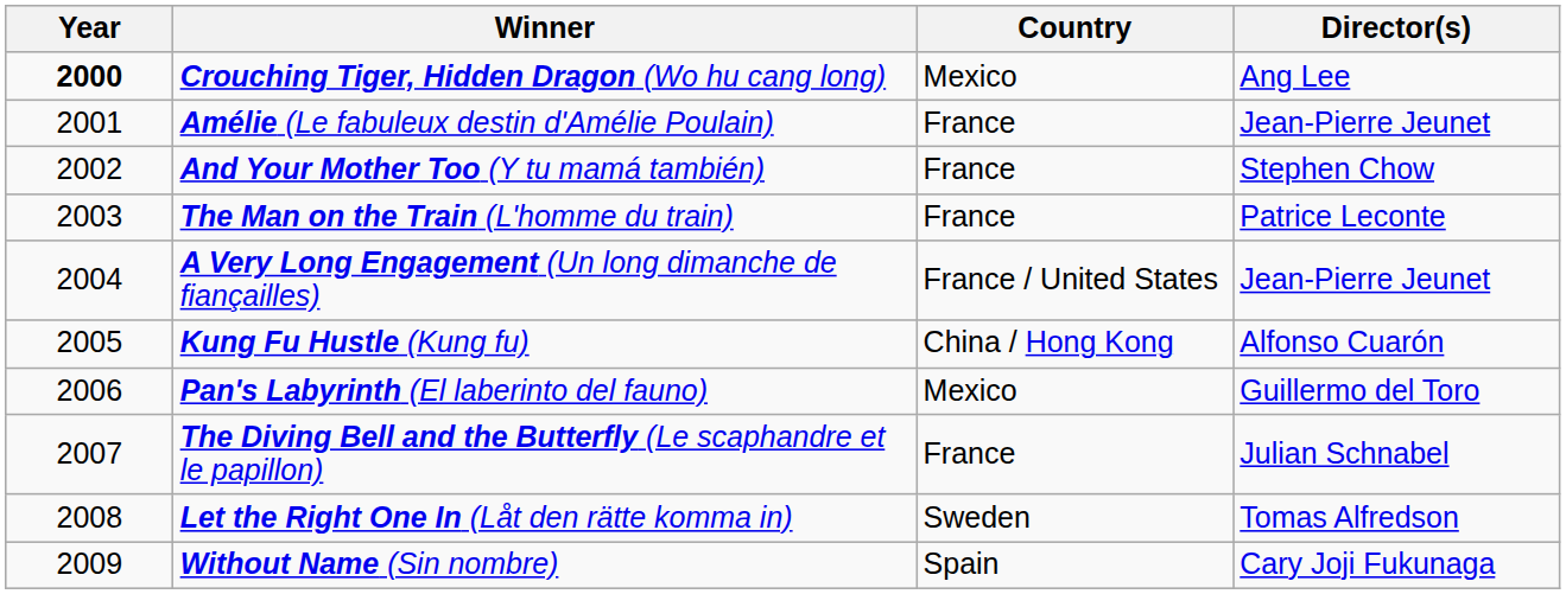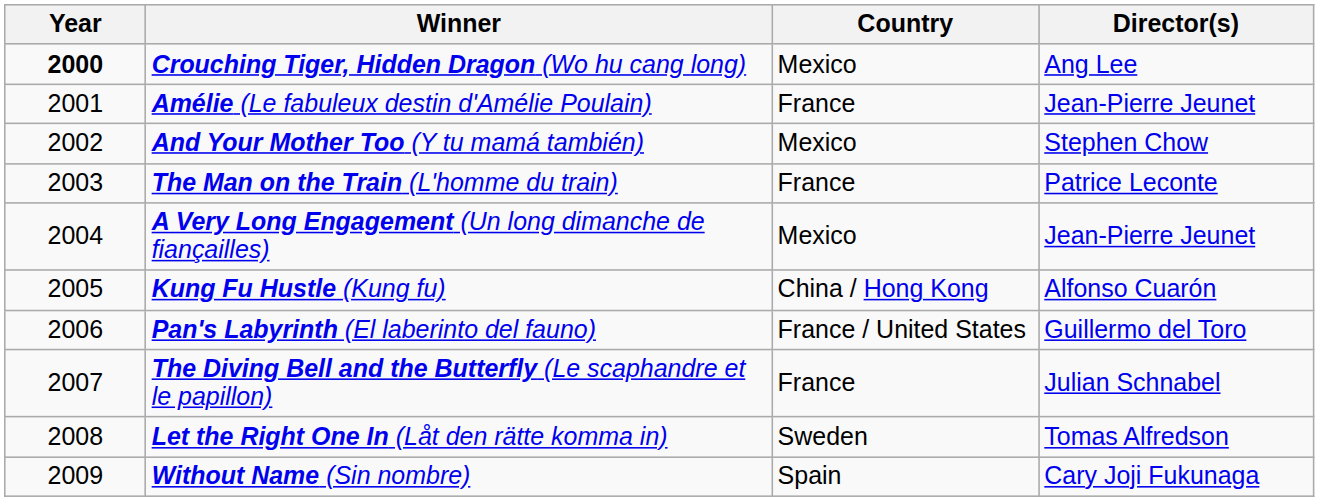And Your Mother Too (Y tu mamá también) | Country: France -> Mexico
A Very Long Engagement (Un long dimanche de fiançailles) | Country: France / United States -> Mexico
Pan's Labyrinth (El laberinto del fauno) | Country: Mexico -> France / United States
